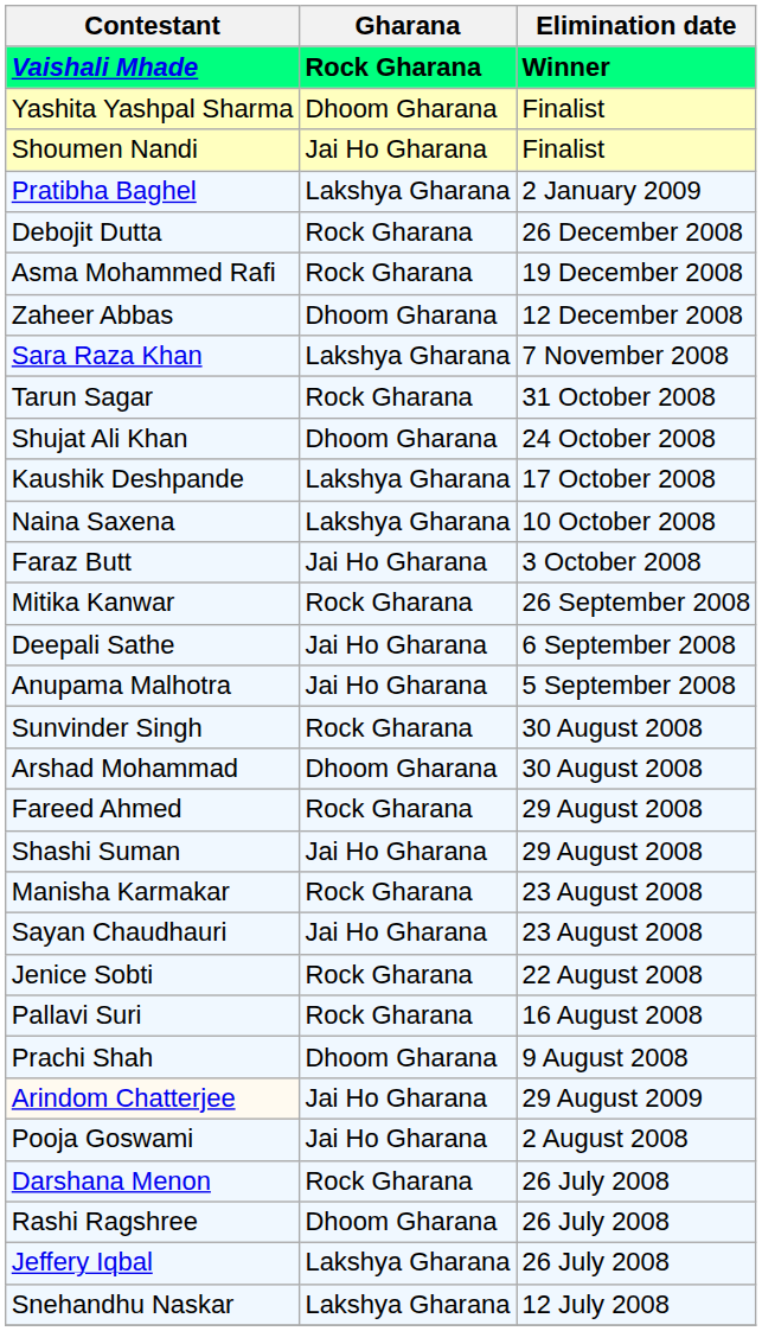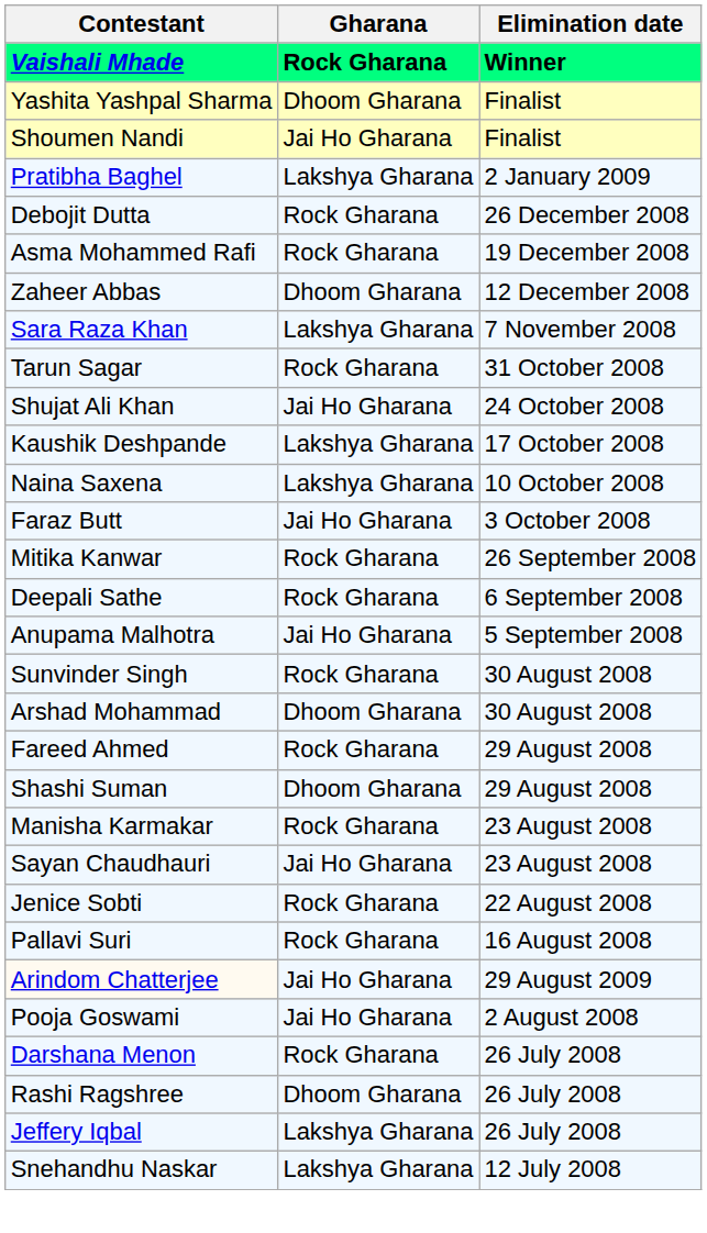Shujat Ali Khan | Gharana: Dhoom Gharana -> Jai Ho Gharana
Deepali Sathe | Gharana: Jai Ho Gharana -> Rock Gharana
Shashi Suman | Gharana: Jai Ho Gharana -> Dhoom Gharana
- row: Prachi Shah | Dhoom Gharana | 9 August 2008
